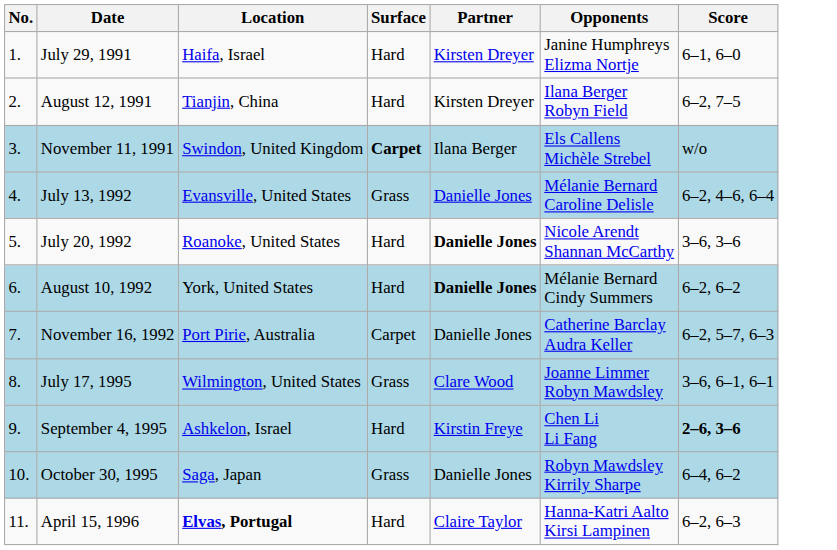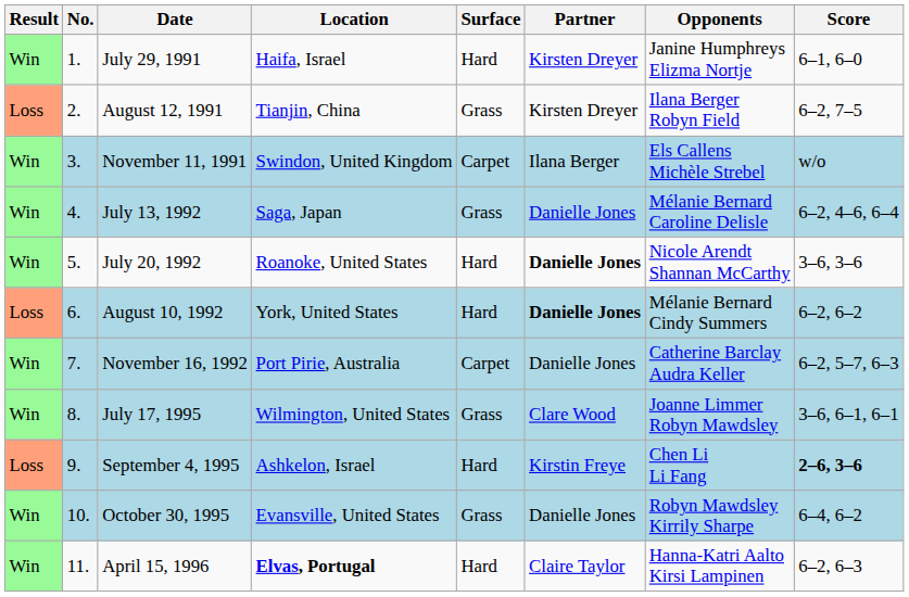+ column: Result | Win | Loss | Win | Win | Win | Loss | Win | Win | Loss | Win | Win
August 12, 1991 | Surface: Hard -> Grass
November 11, 1991 | Surface: bold -> normal
July 13, 1992 | Location: Evansville, United States -> Saga, Japan
October 30, 1995 | Location: Saga, Japan -> Evansville, United States
